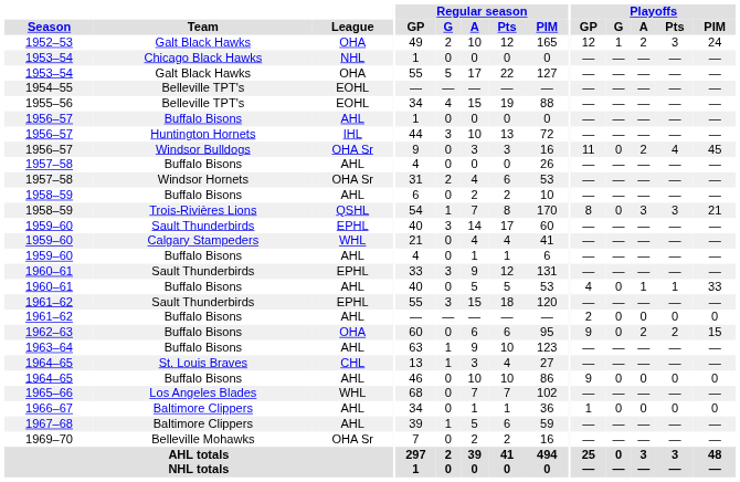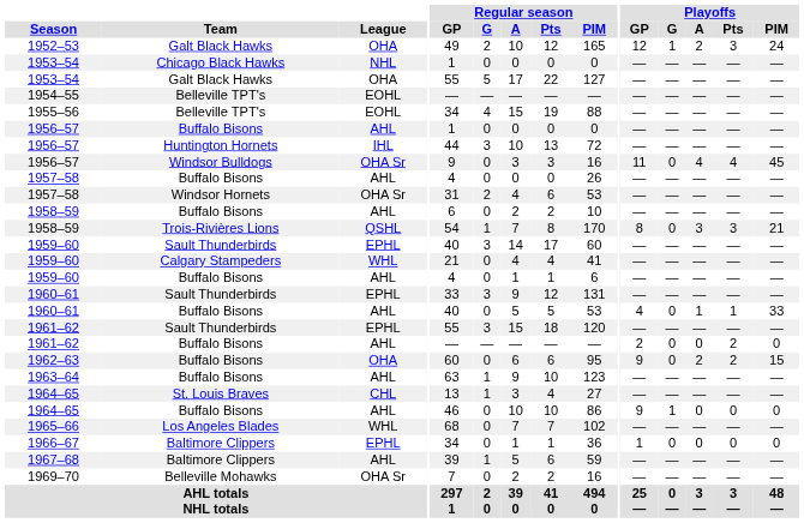1956–57 / Windsor Bulldogs | Playoffs / A: 2 -> 4
1961–62 / Buffalo Bisons | Playoffs / Pts: 0 -> 2
1964–65 / Buffalo Bisons | Playoffs / G: 0 -> 1
1966–67 | League: AHL -> EPHL
